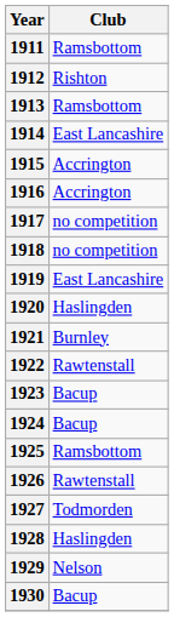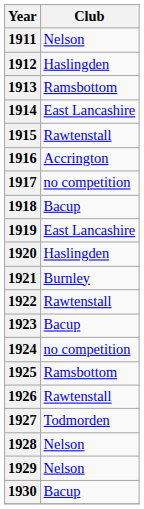1911 | Club: Ramsbottom -> Nelson
1912 | Club: Rishton -> Haslingden
1915 | Club: Accrington -> Rawtenstall
1918 | Club: no competition -> Bacup
1924 | Club: Bacup -> no competition
1928 | Club: Haslingden -> Nelson
